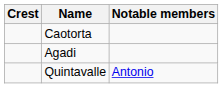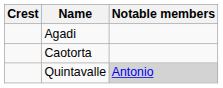rows swapped: Agadi <-> Caotorta
Quintavalle | Notable members: no background -> lightgrey background
